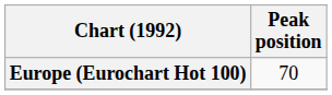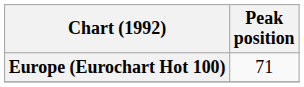Europe (Eurochart Hot 100) | Peak position: 70 -> 71
